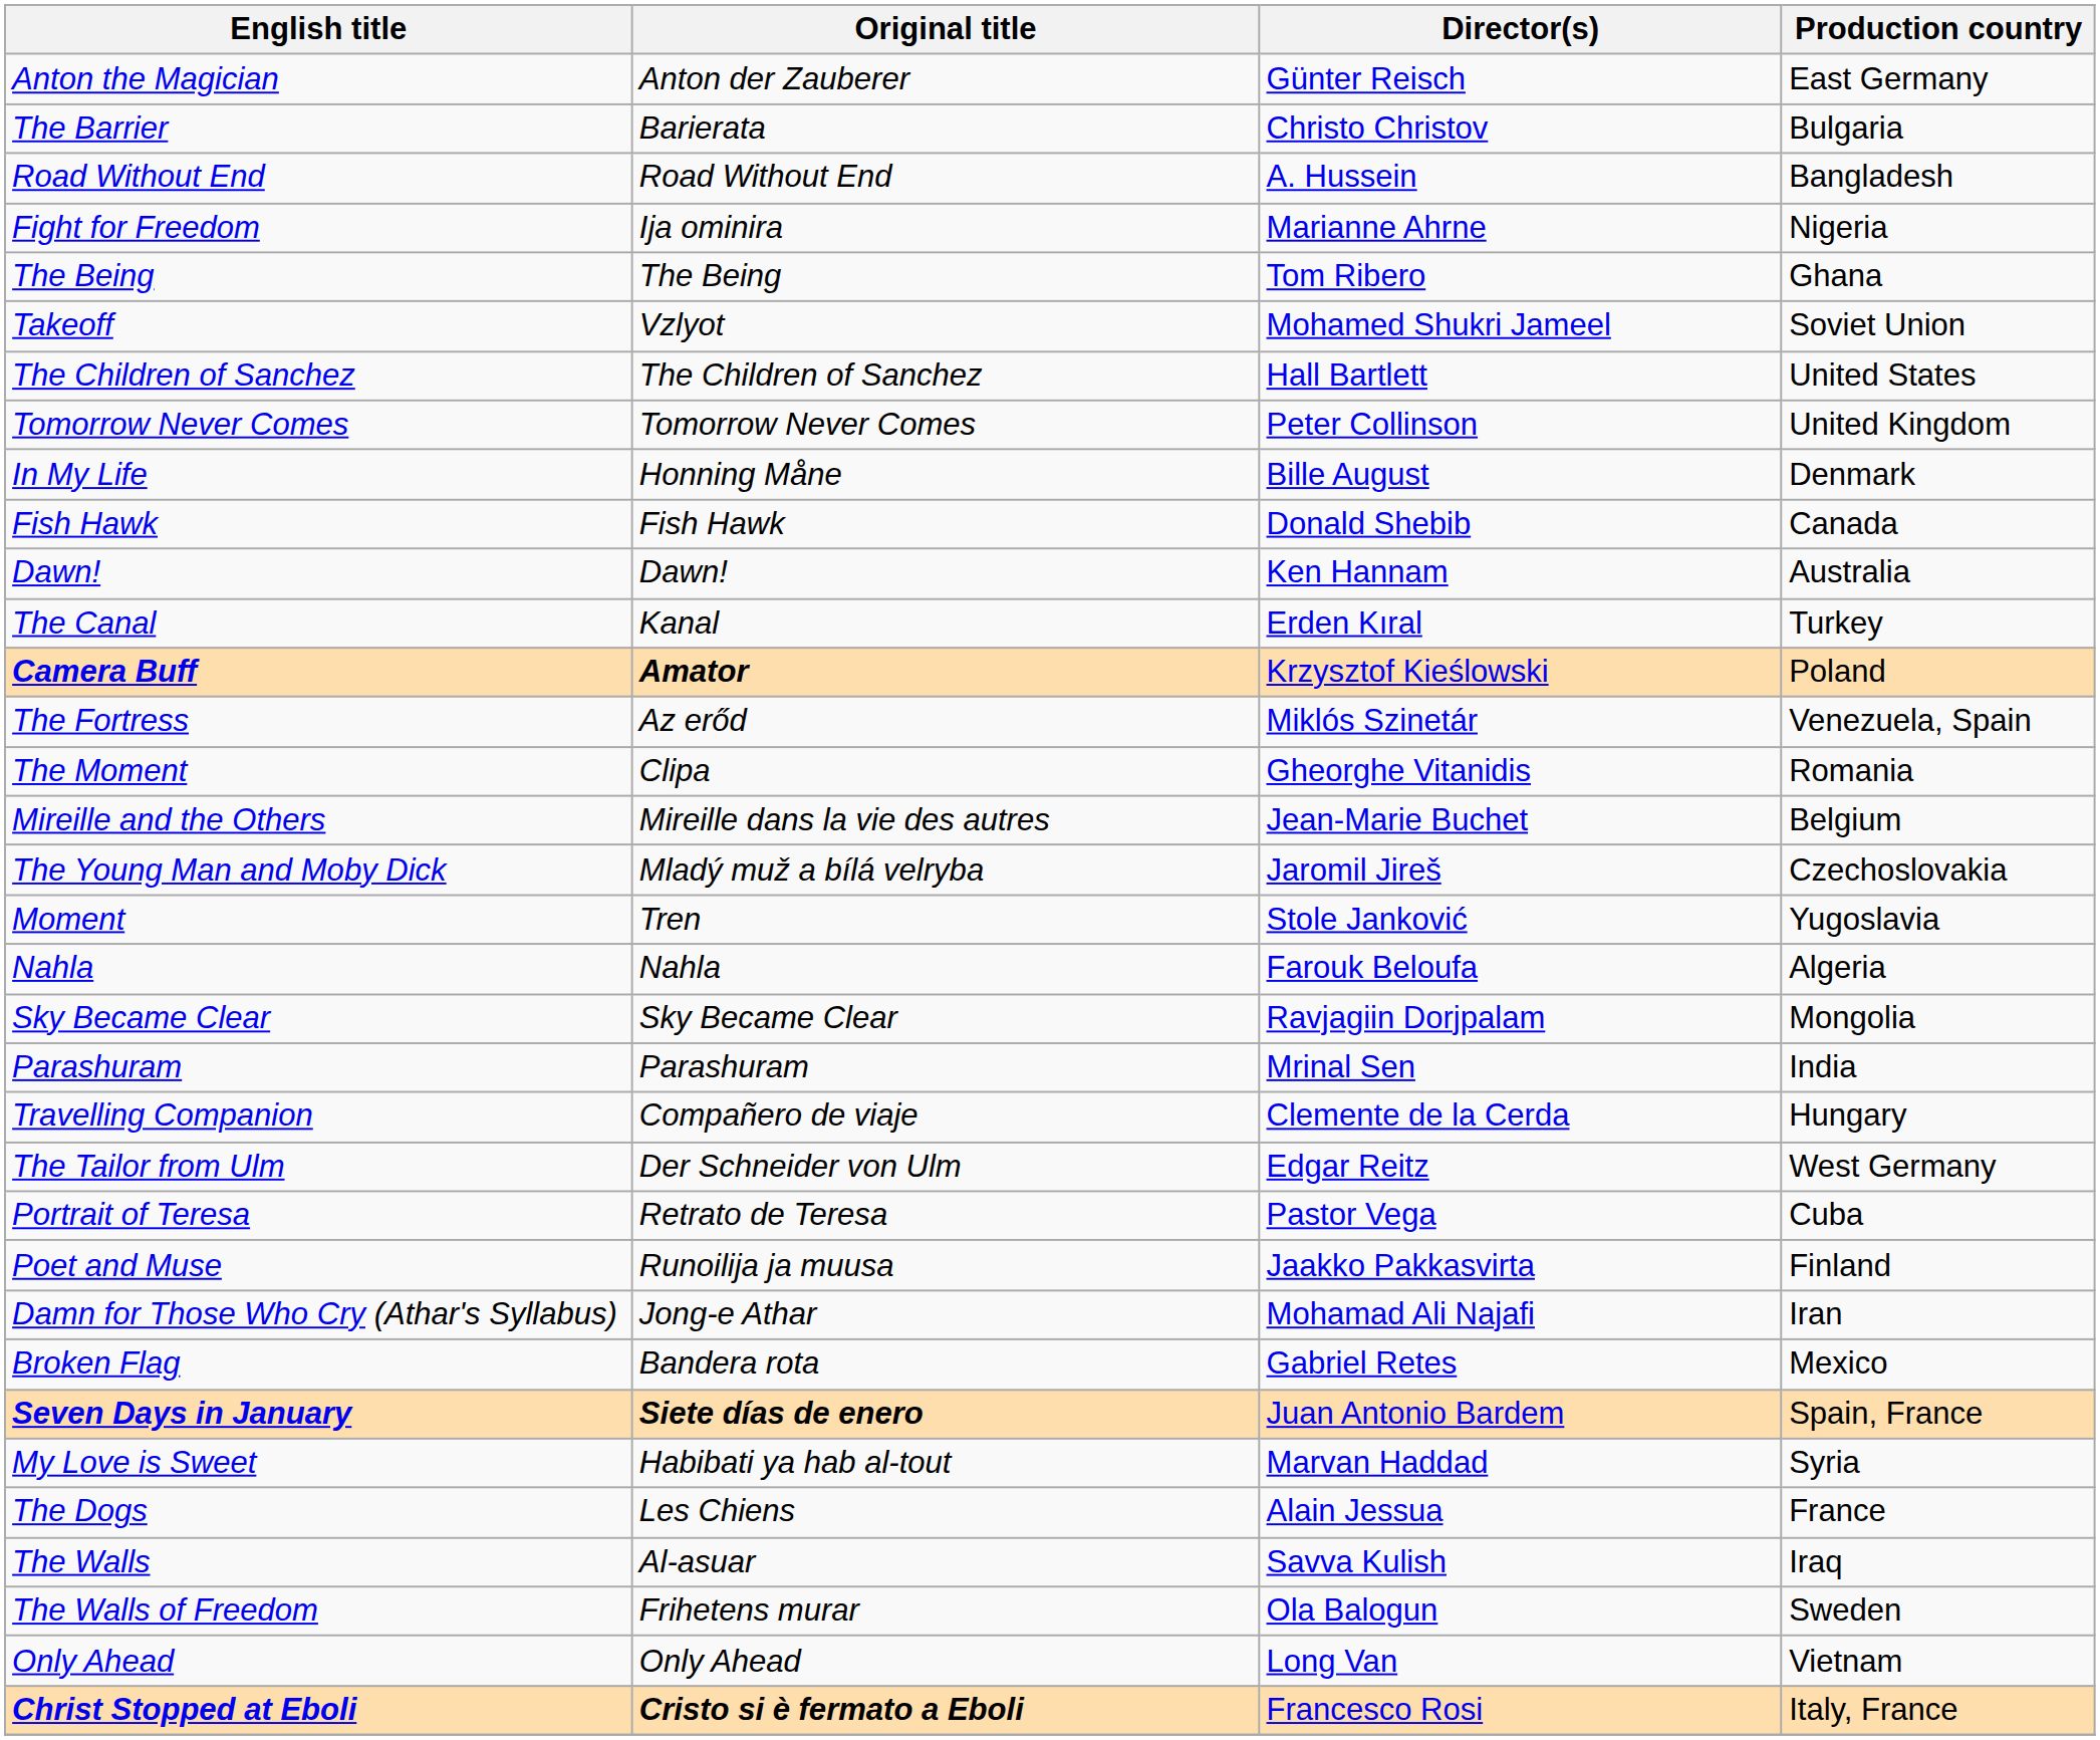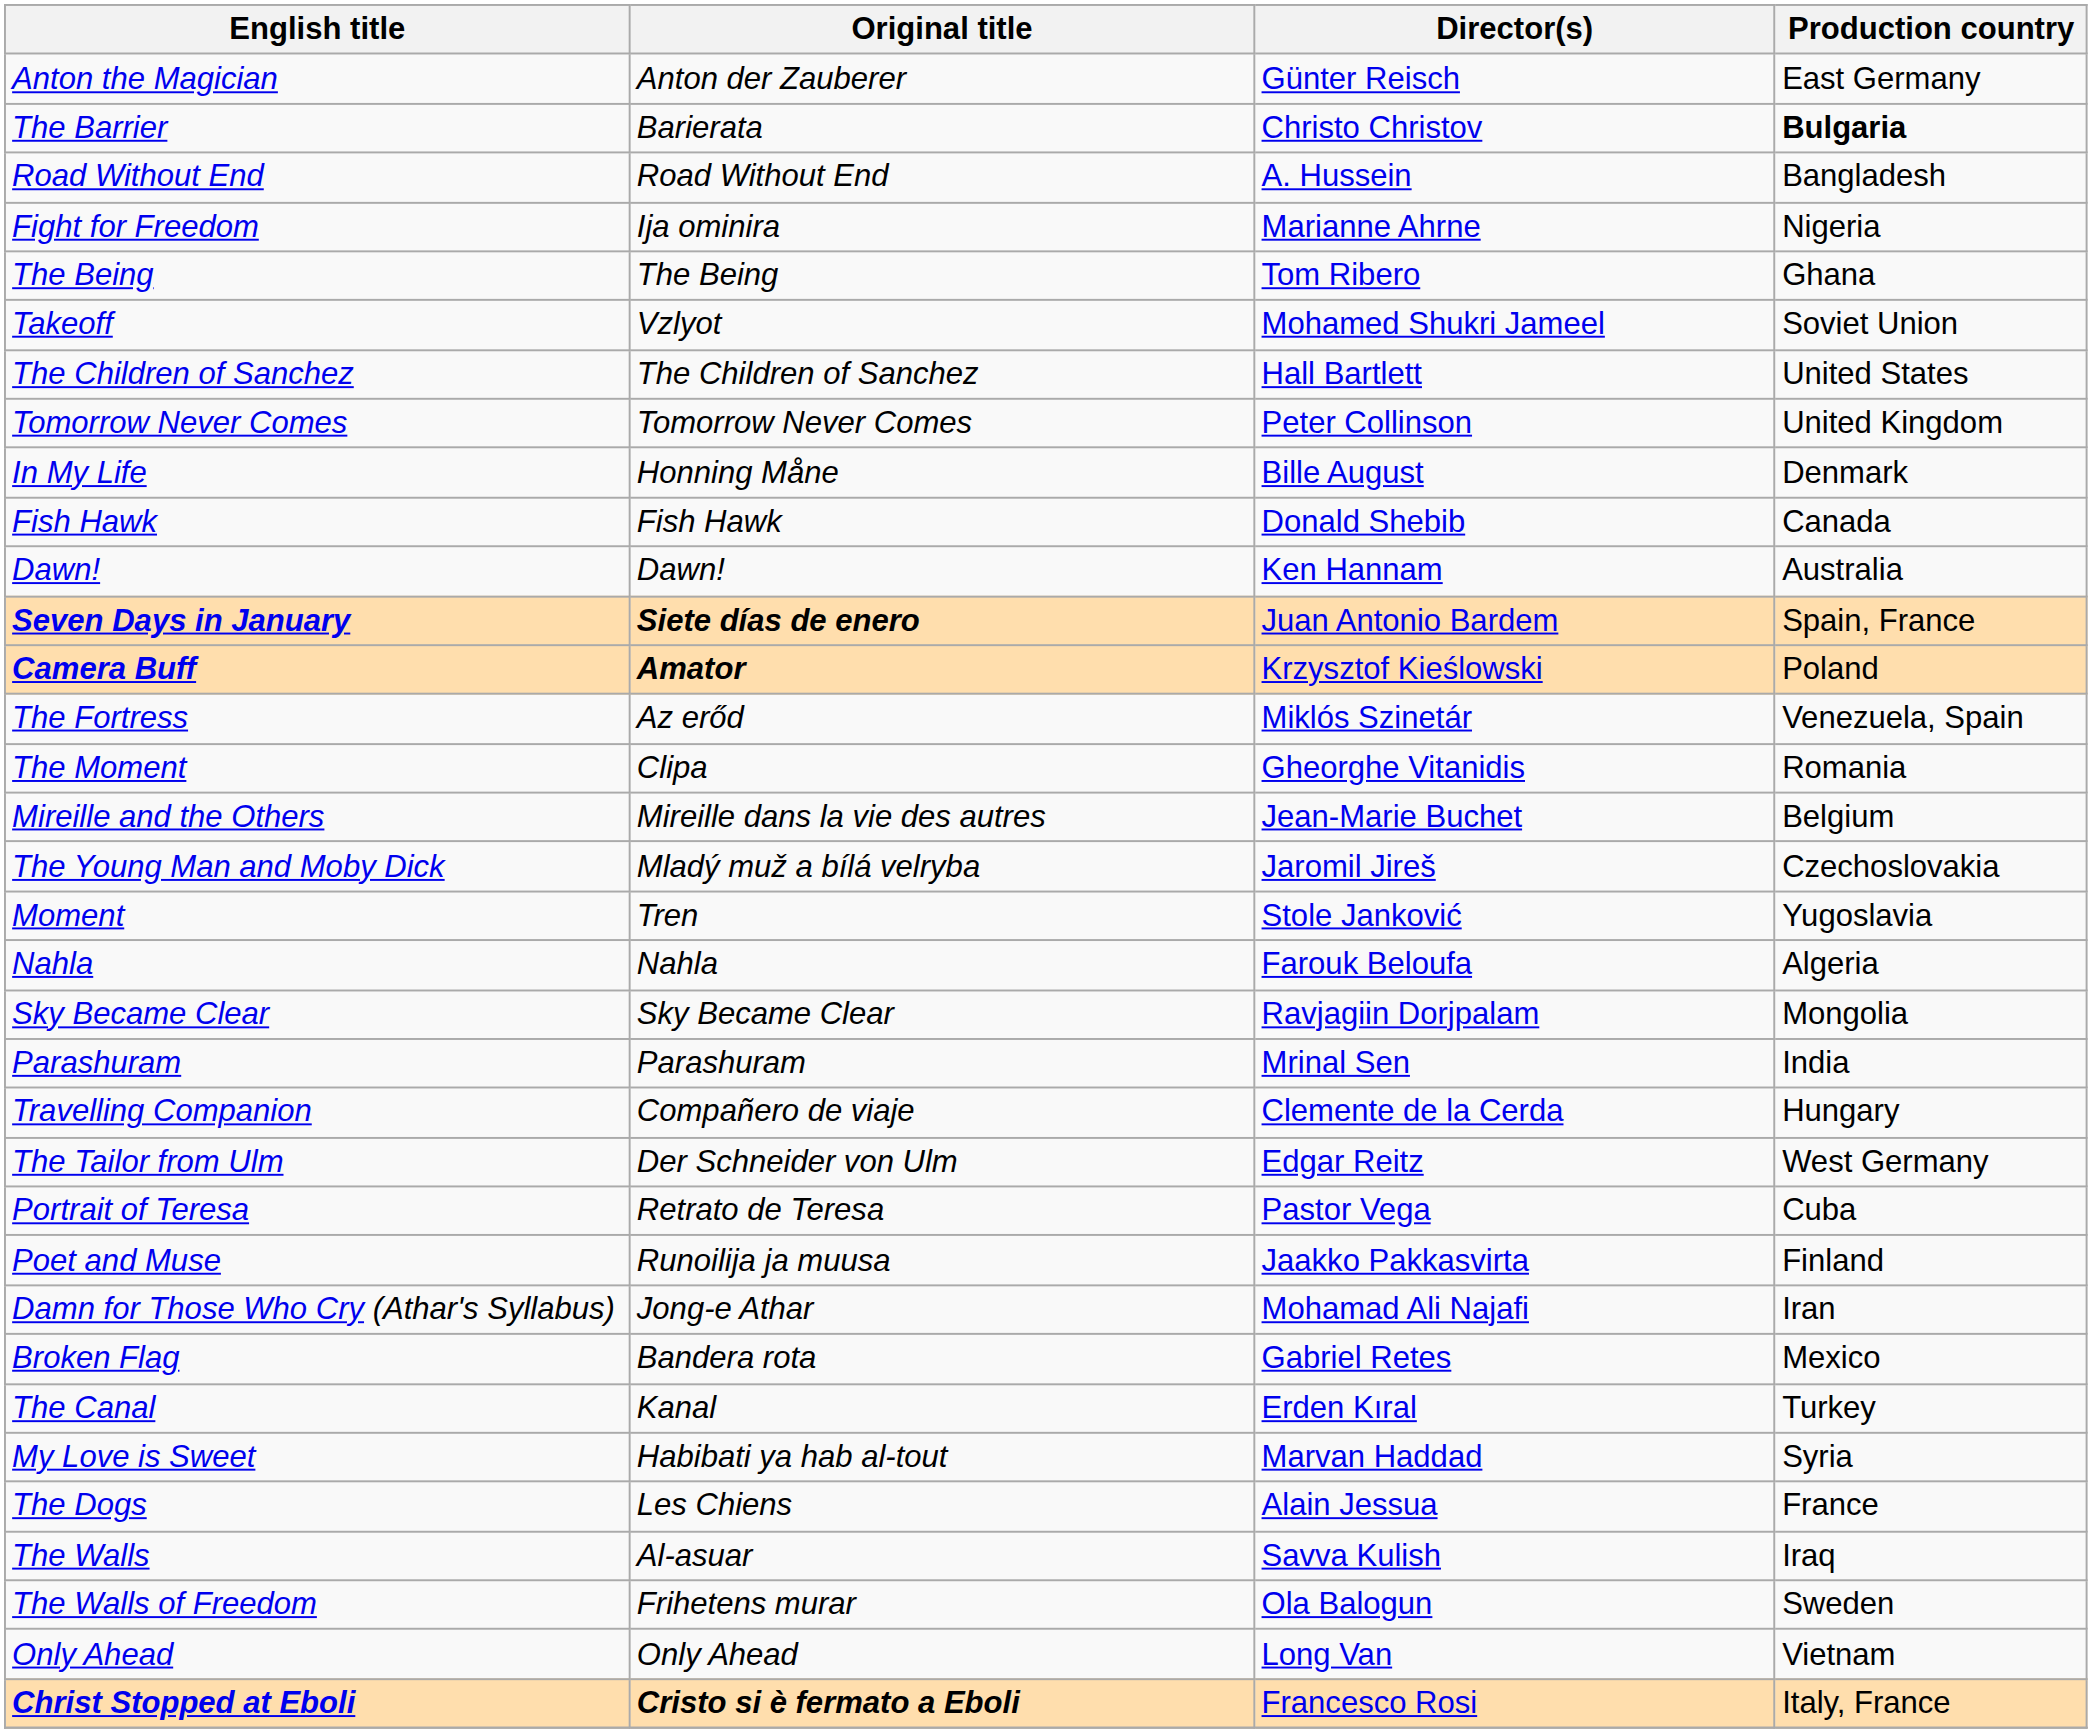The Barrier | Production country: normal -> bold
rows swapped: The Canal <-> Seven Days in January
